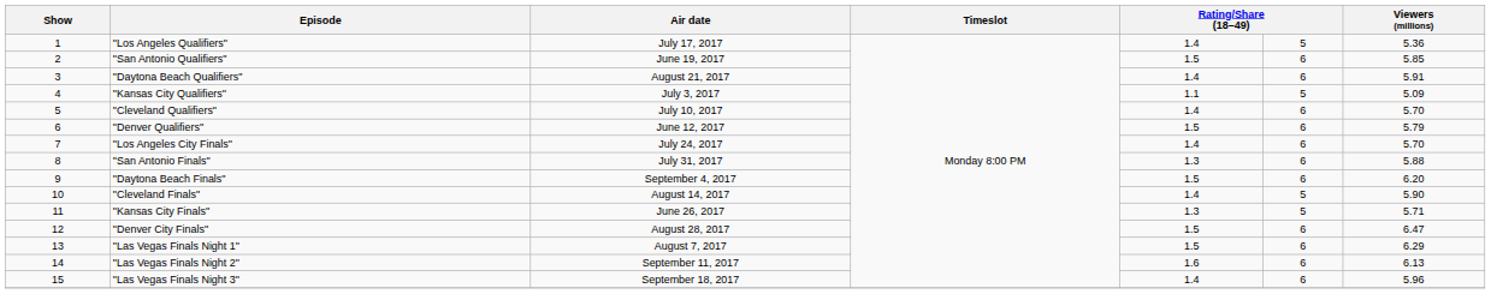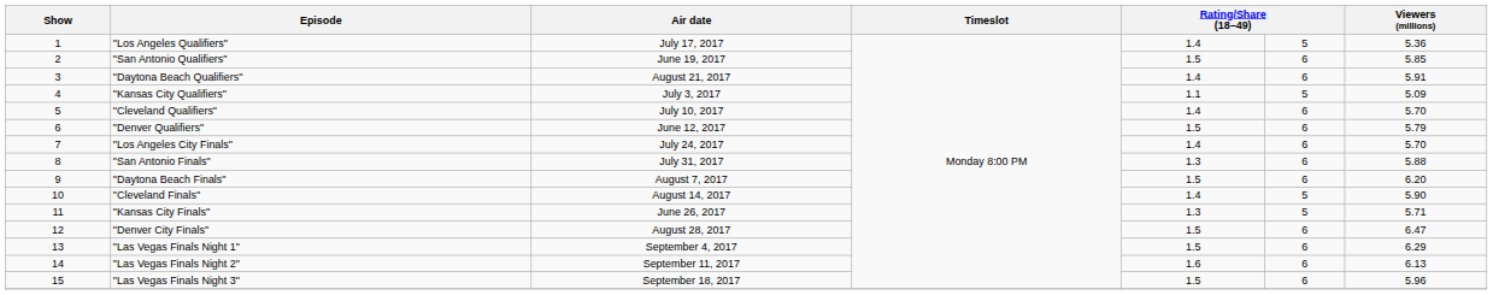"Daytona Beach Finals" | Air date: September 4, 2017 -> August 7, 2017
"Las Vegas Finals Night 1" | Air date: August 7, 2017 -> September 4, 2017
"Las Vegas Finals Night 3" | column 5: 1.4 -> 1.5
